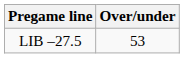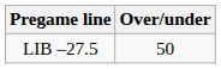LIB –27.5 | Over/under: 53 -> 50
